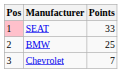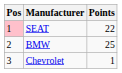SEAT | Points: 33 -> 22
Chevrolet | Points: 7 -> 1
